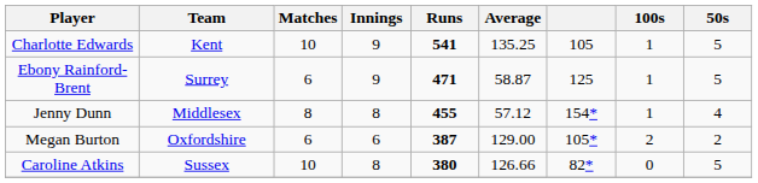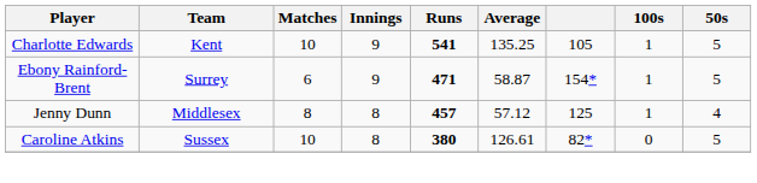Ebony Rainford-Brent | column 7: 125 -> 154*
Jenny Dunn | Runs: 455 -> 457
Jenny Dunn | column 7: 154* -> 125
- row: Megan Burton | Oxfordshire | 6 | 6 | 387 | 129.00 | 105* | 2 | 2
Caroline Atkins | Average: 126.66 -> 126.61
